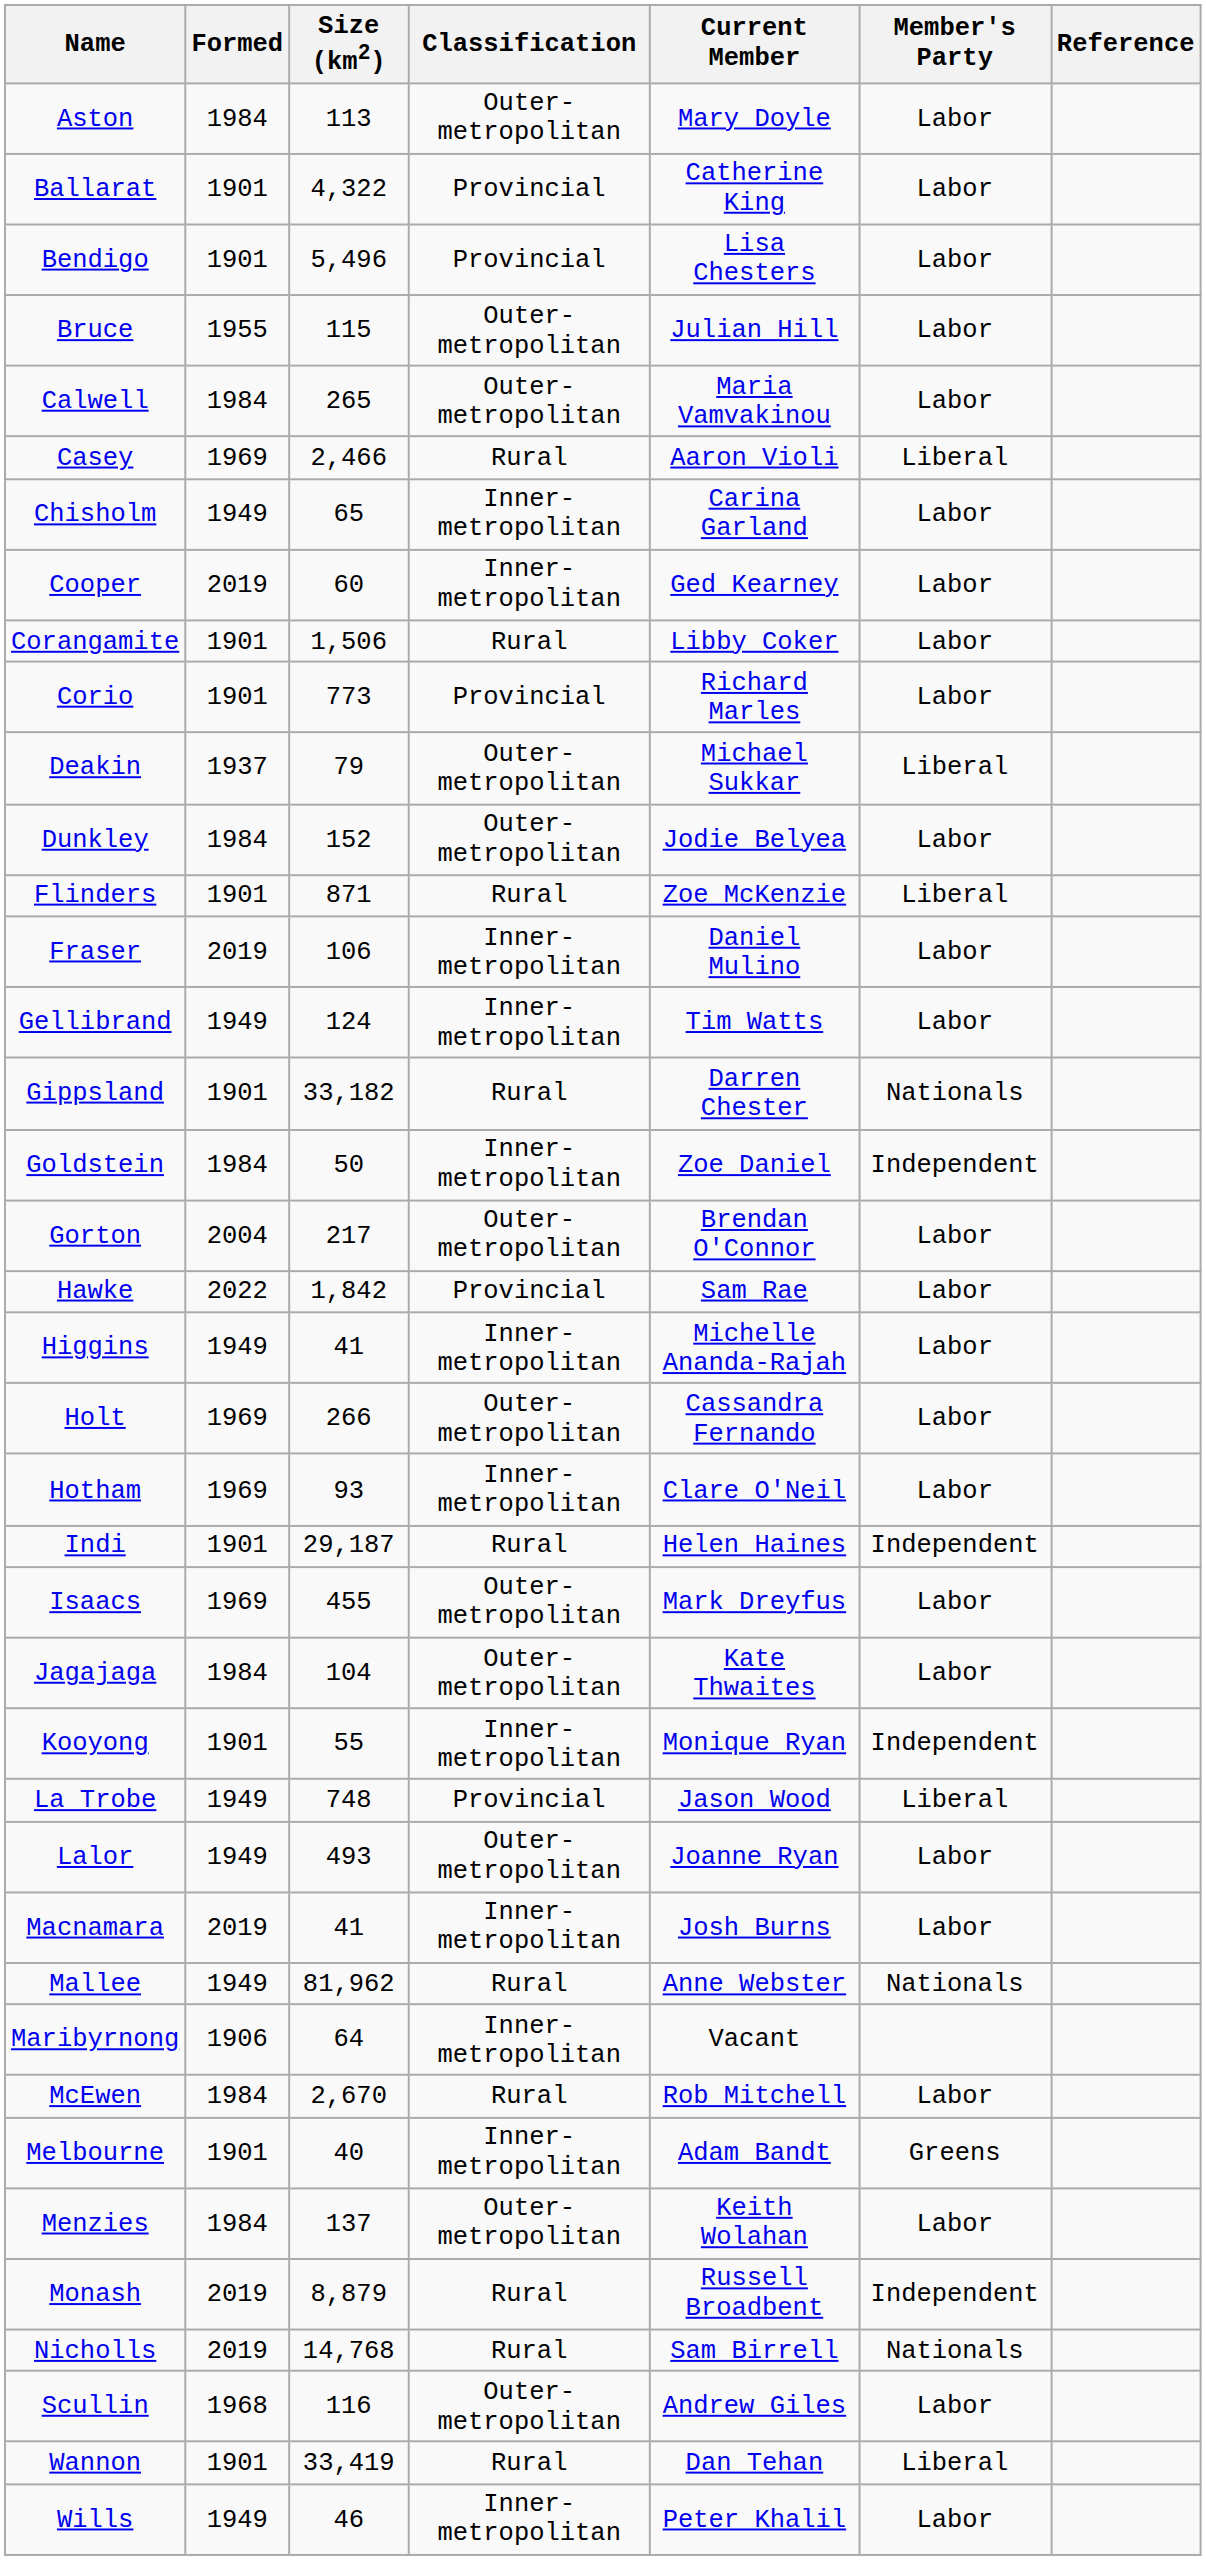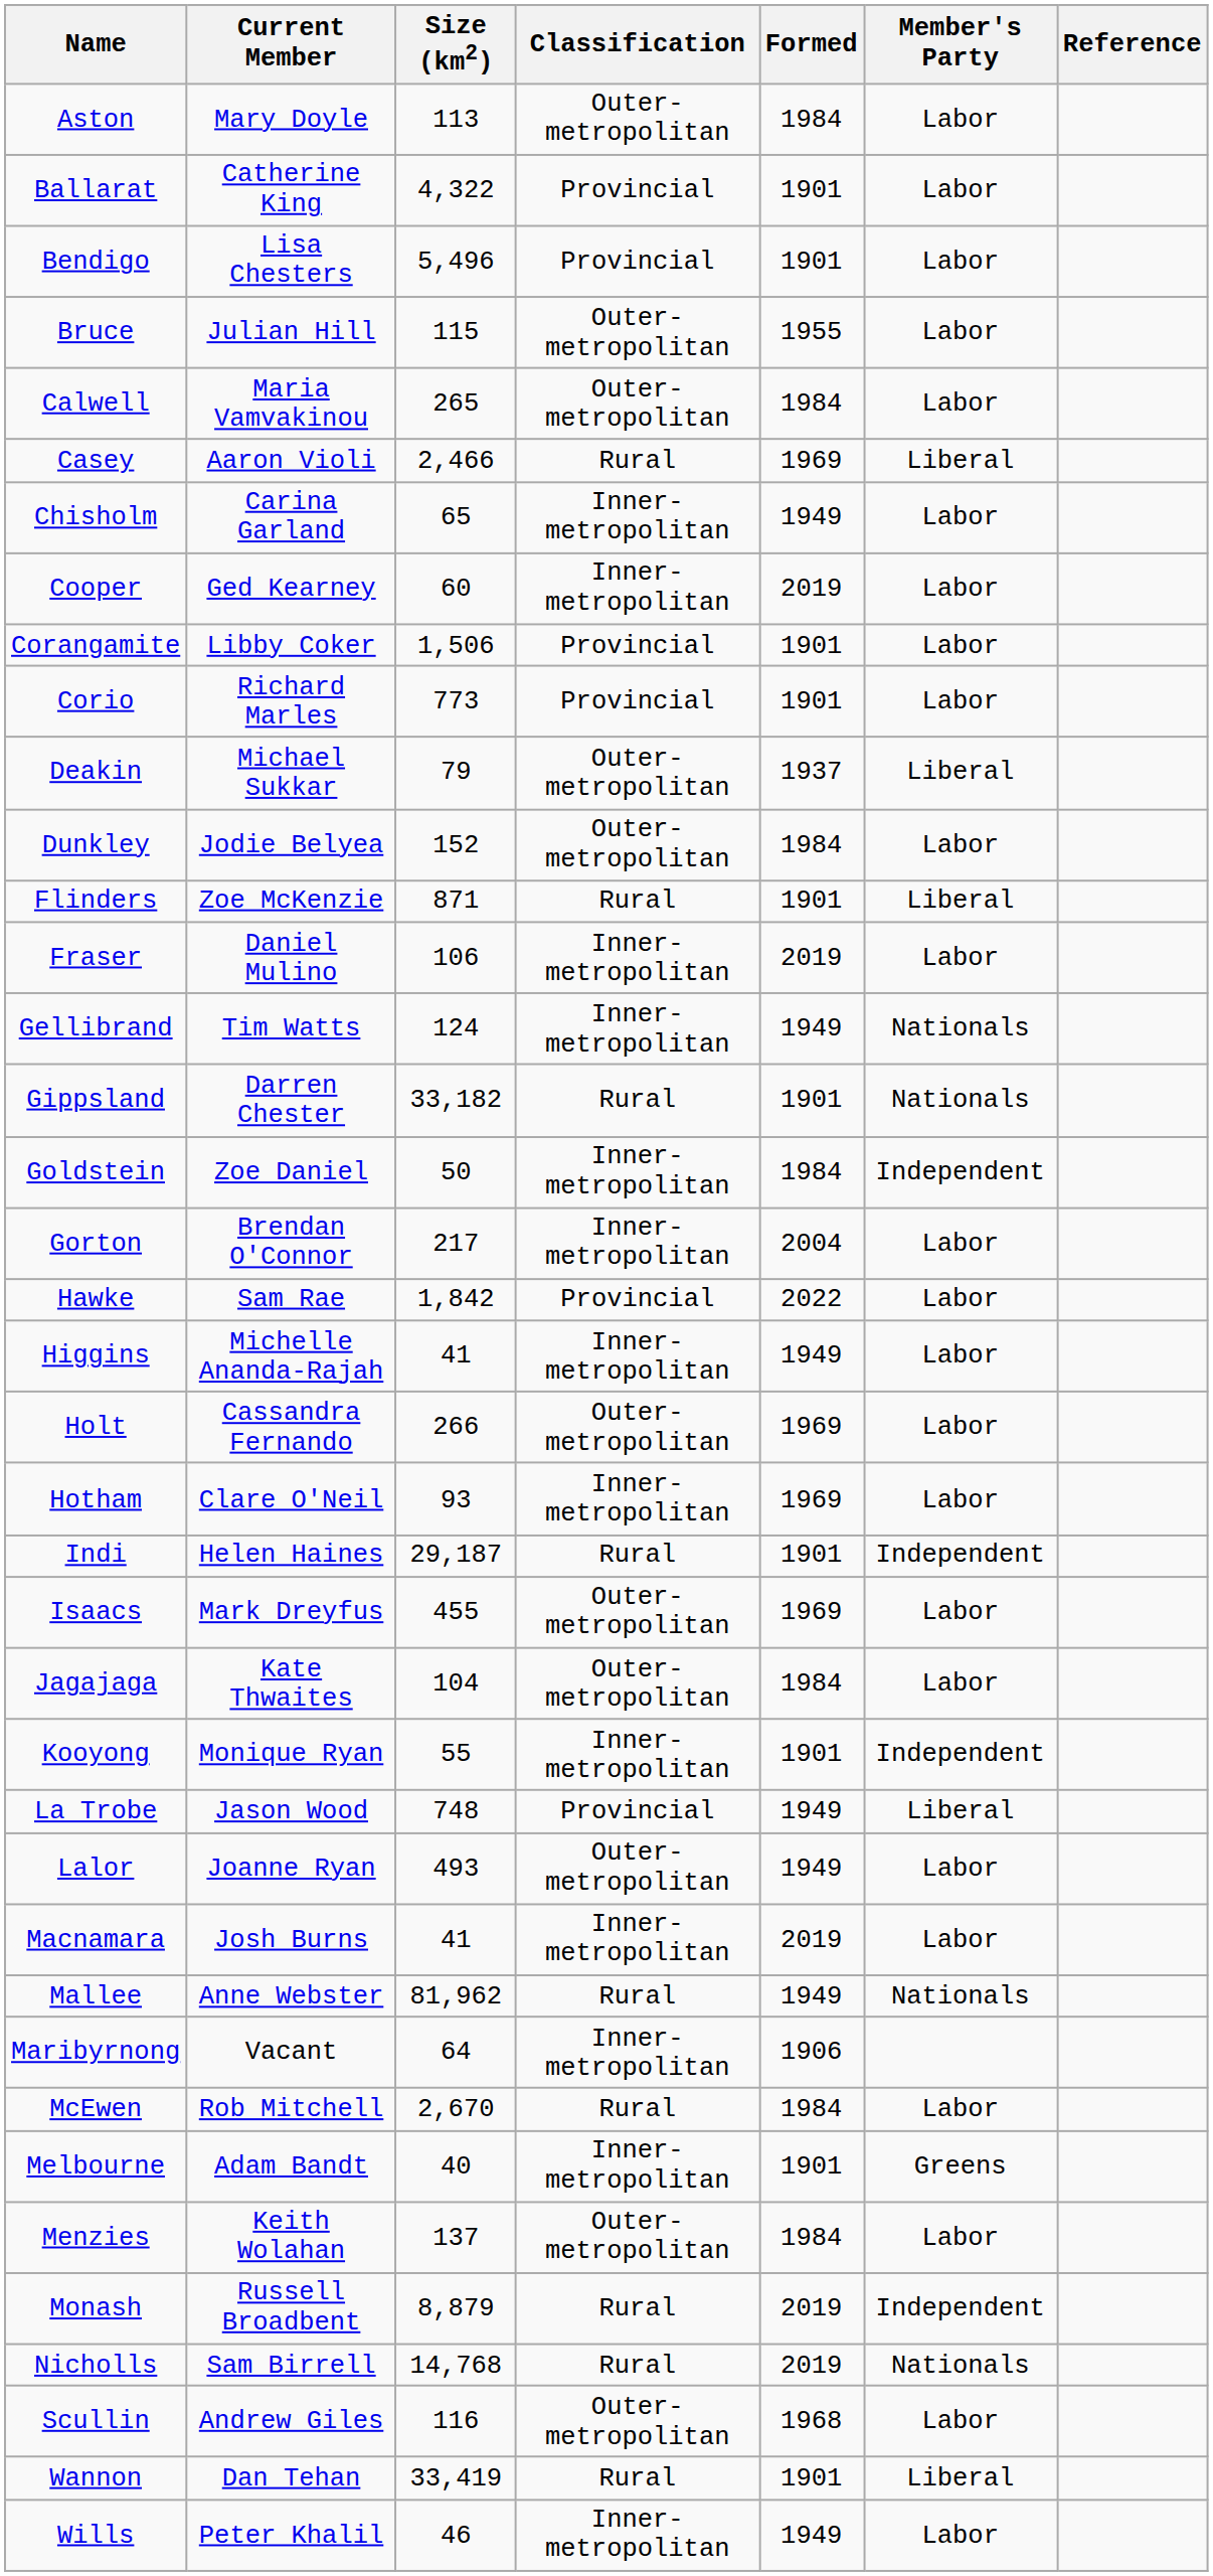columns swapped: Formed <-> Current Member
Corangamite | Classification: Rural -> Provincial
Gellibrand | Member's Party: Labor -> Nationals
Gorton | Classification: Outer-metropolitan -> Inner-metropolitan
